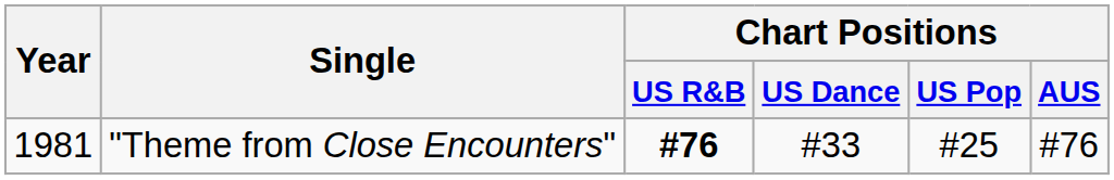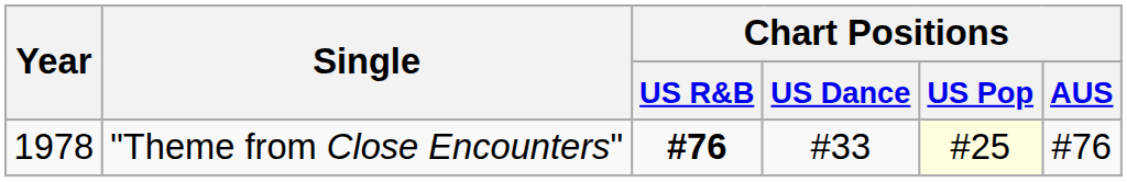"Theme from Close Encounters" | Year: 1981 -> 1978
"Theme from Close Encounters" | Chart Positions / US Pop: no background -> lightyellow background
